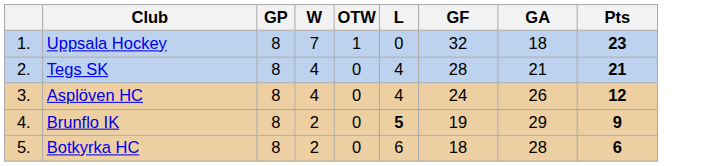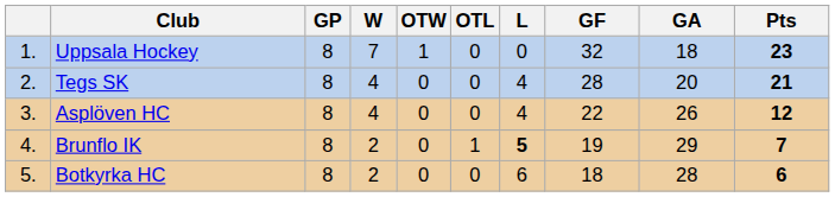+ column: OTL | 0 | 0 | 0 | 1 | 0
Tegs SK | GA: 21 -> 20
Asplöven HC | GF: 24 -> 22
Brunflo IK | Pts: 9 -> 7
